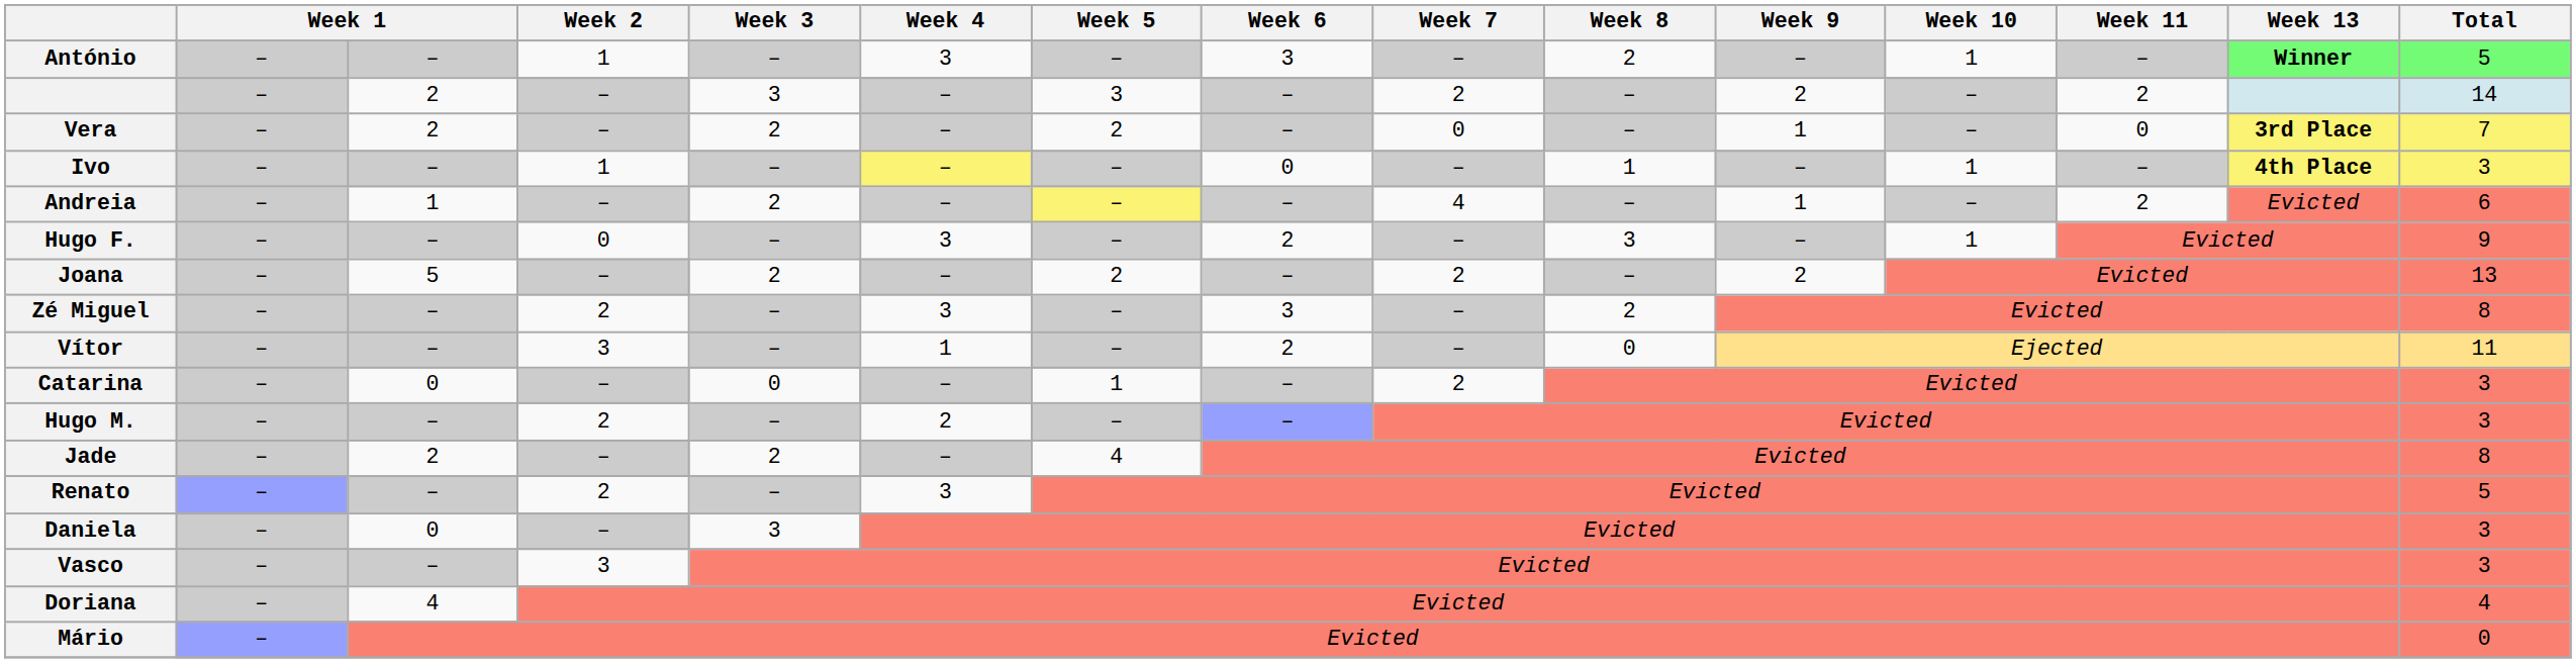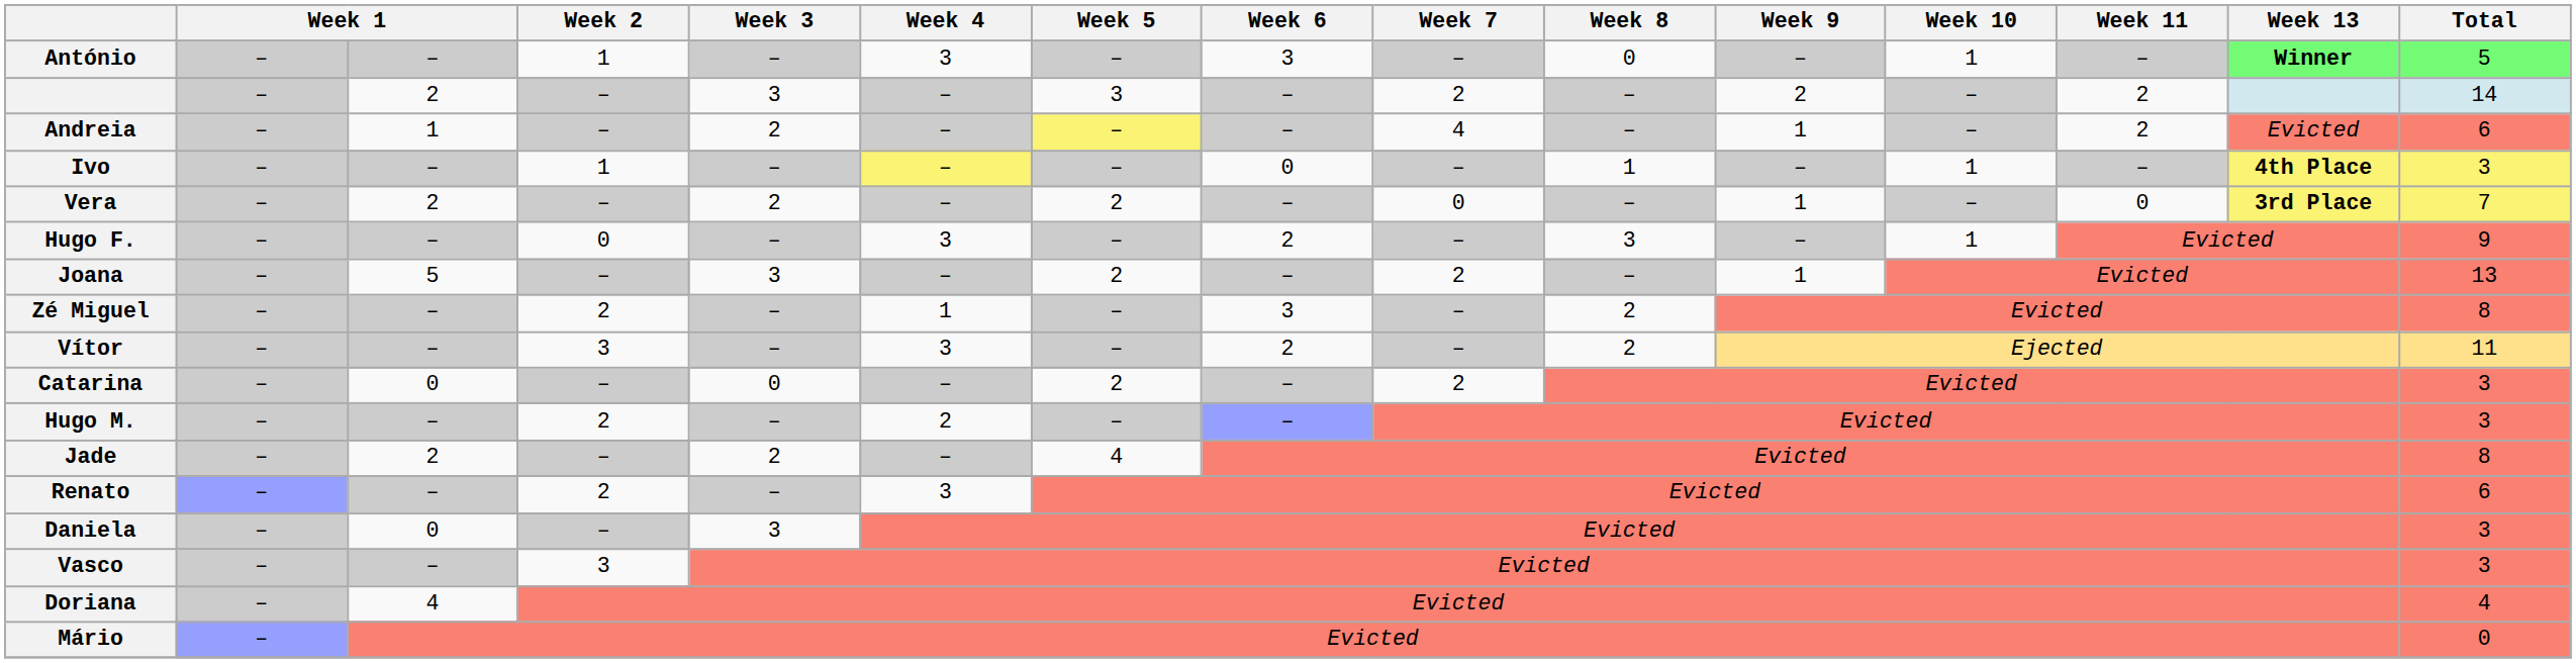António | Week 8: 2 -> 0
rows swapped: Vera <-> Andreia
Joana | Week 3: 2 -> 3
Joana | Week 9: 2 -> 1
Zé Miguel | Week 4: 3 -> 1
Vítor | Week 4: 1 -> 3
Vítor | Week 8: 0 -> 2
Catarina | Week 5: 1 -> 2
Renato | Total: 5 -> 6
